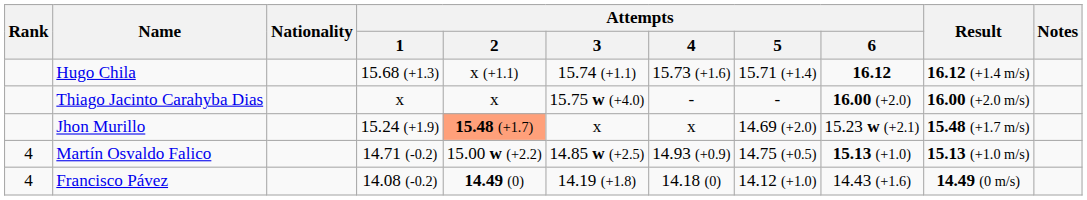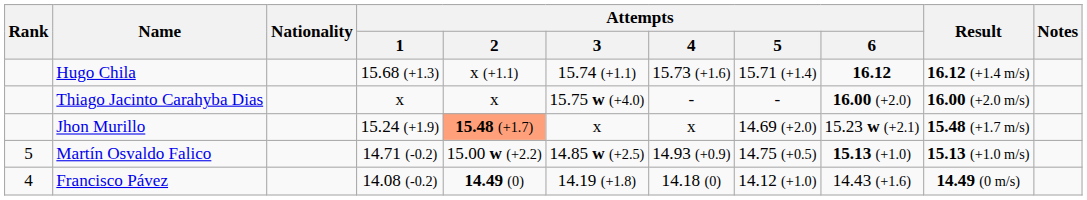Martín Osvaldo Falico | Rank: 4 -> 5
